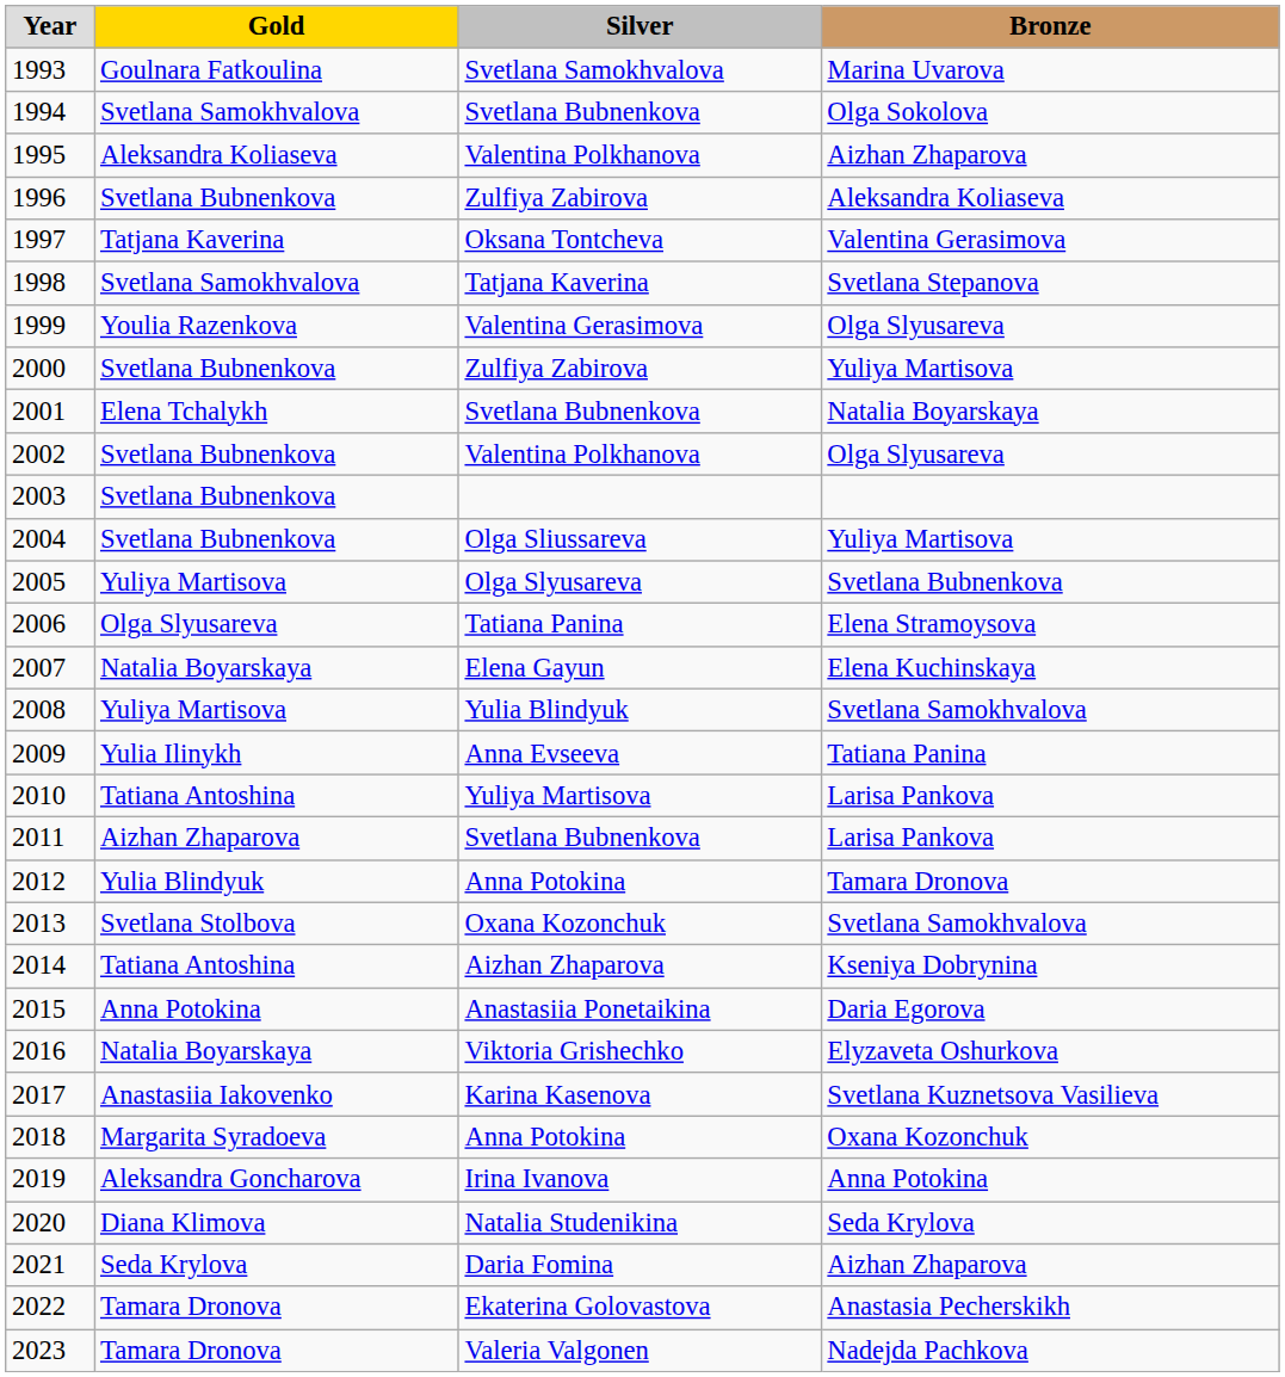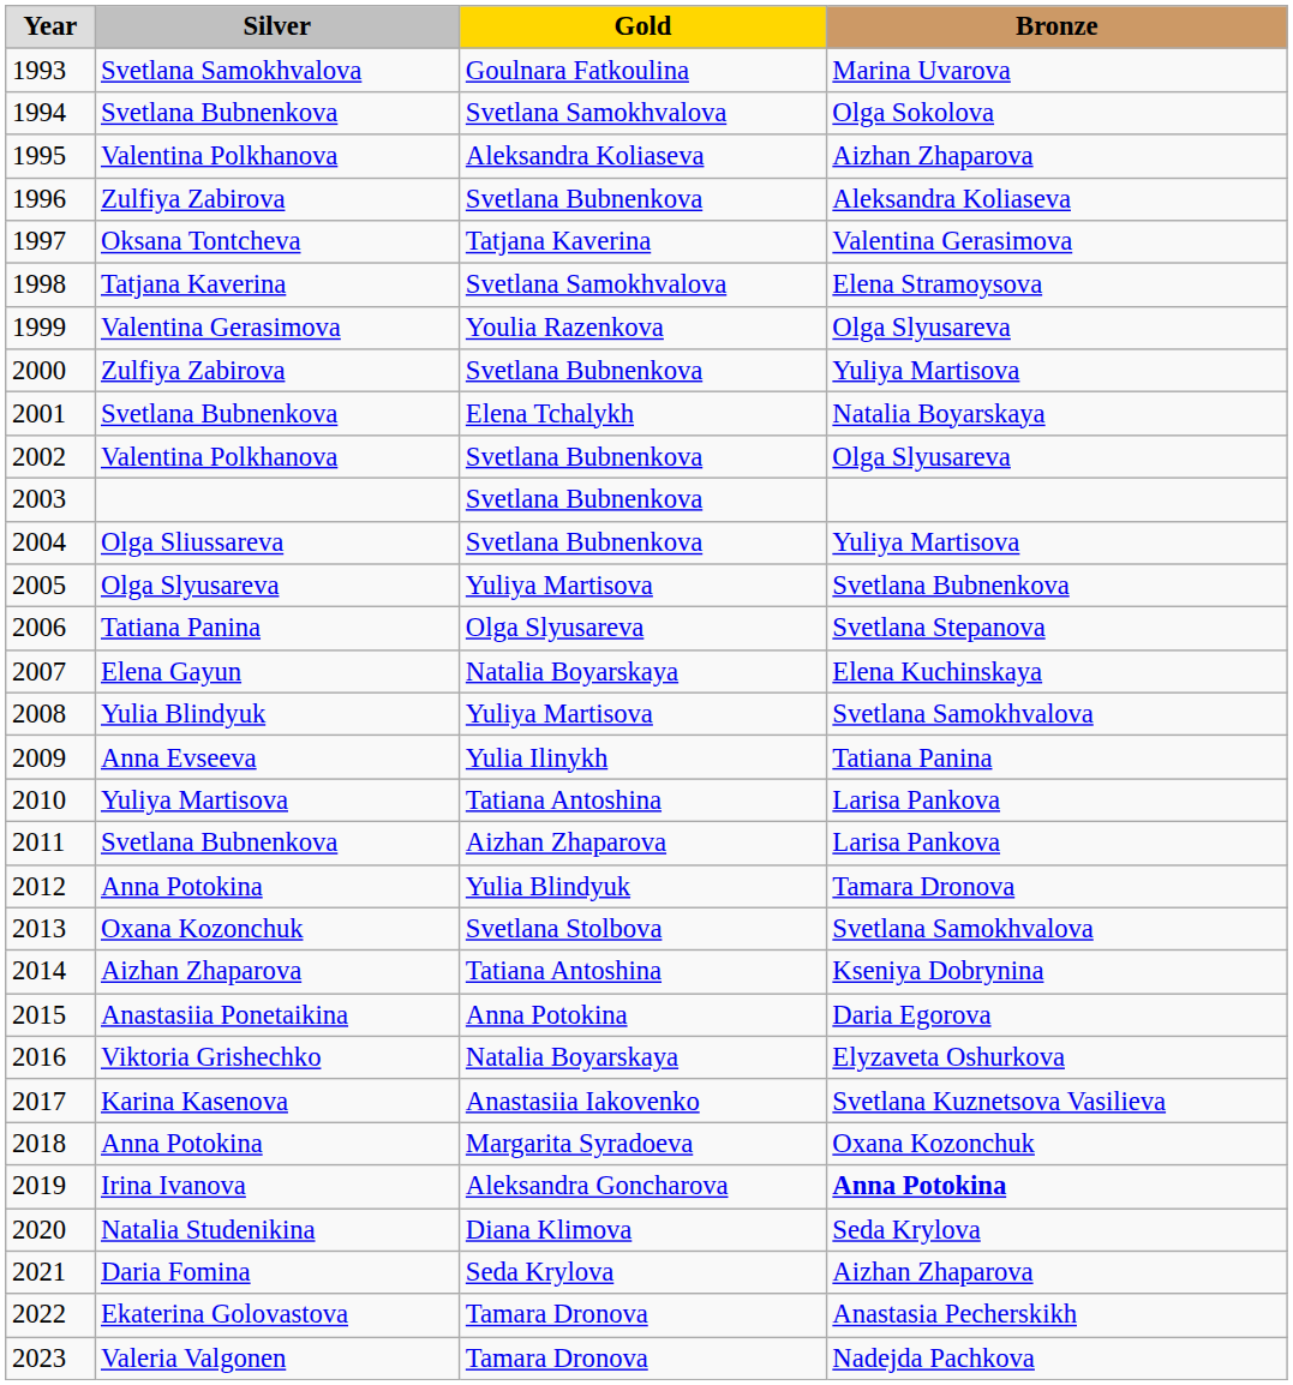columns swapped: Gold <-> Silver
1998 | Bronze: Svetlana Stepanova -> Elena Stramoysova
2006 | Bronze: Elena Stramoysova -> Svetlana Stepanova
2019 | Bronze: normal -> bold
